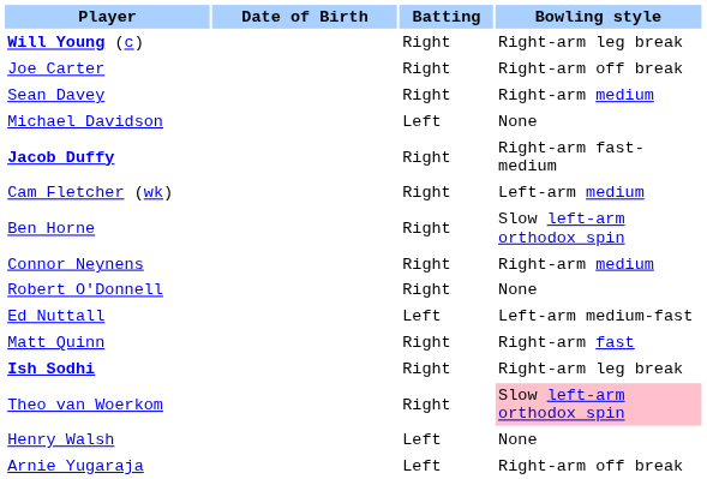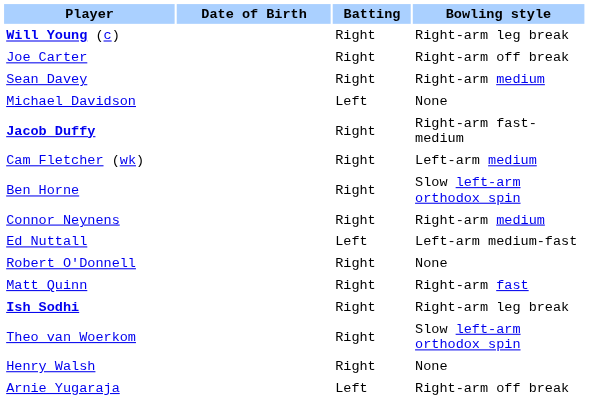rows swapped: Ed Nuttall <-> Robert O'Donnell
Theo van Woerkom | Bowling style: pink background -> no background
Henry Walsh | Batting: Left -> Right
